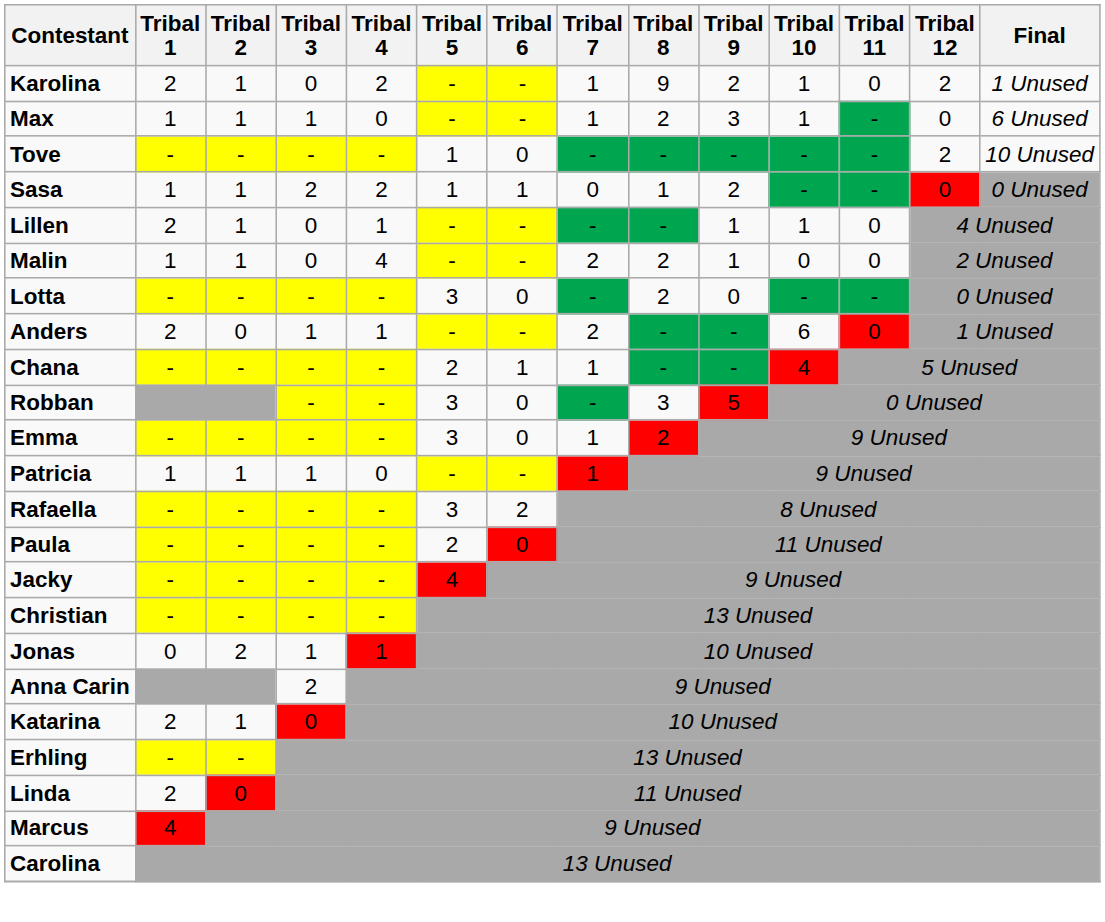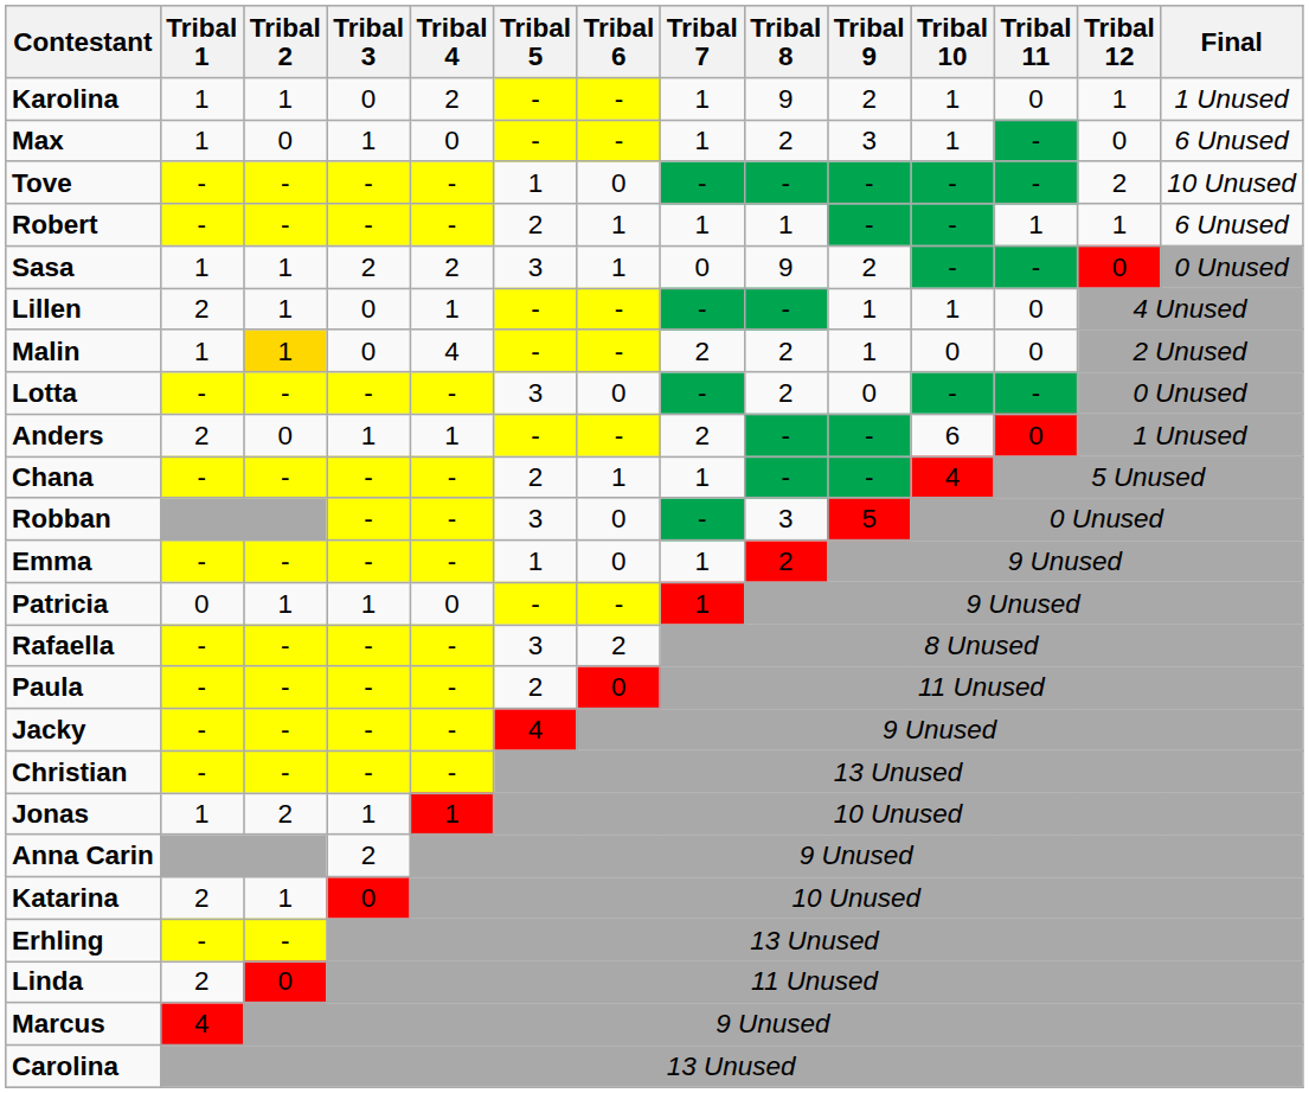Karolina | Tribal 1: 2 -> 1
Karolina | Tribal 12: 2 -> 1
Max | Tribal 2: 1 -> 0
+ row: Robert | - | - | - | - | 2 | 1 | 1 | 1 | - | - | 1 | 1 | 6 Unused
Sasa | Tribal 5: 1 -> 3
Sasa | Tribal 8: 1 -> 9
Malin | Tribal 2: no background -> gold background
Emma | Tribal 5: 3 -> 1
Patricia | Tribal 1: 1 -> 0
Jonas | Tribal 1: 0 -> 1
